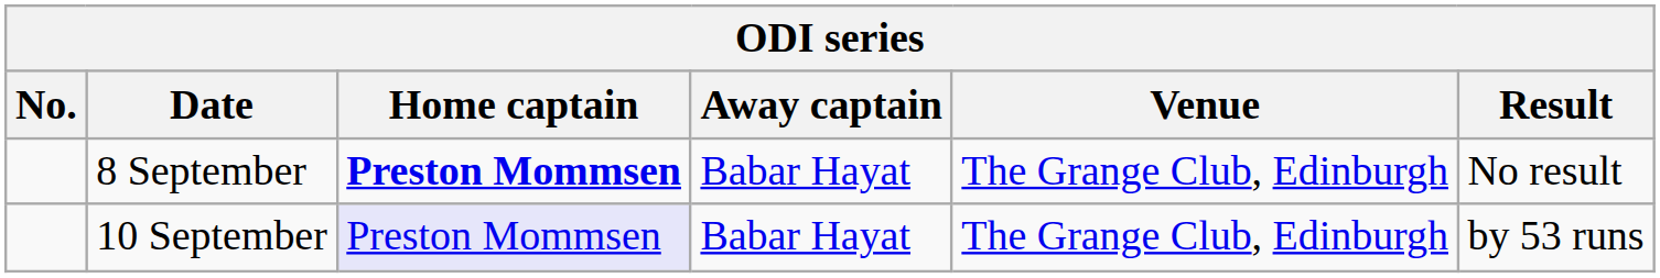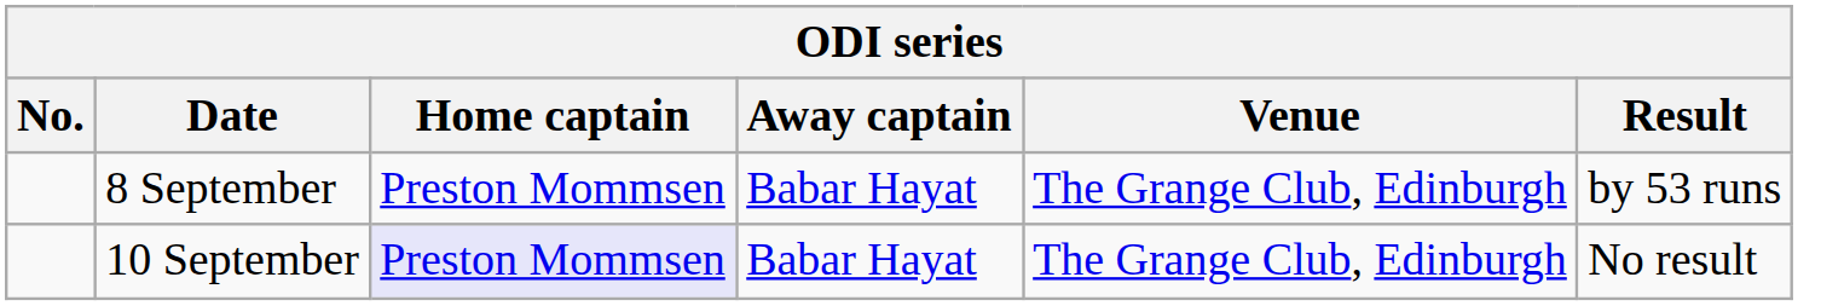8 September | Home captain: bold -> normal
8 September | Result: No result -> by 53 runs
10 September | Result: by 53 runs -> No result
